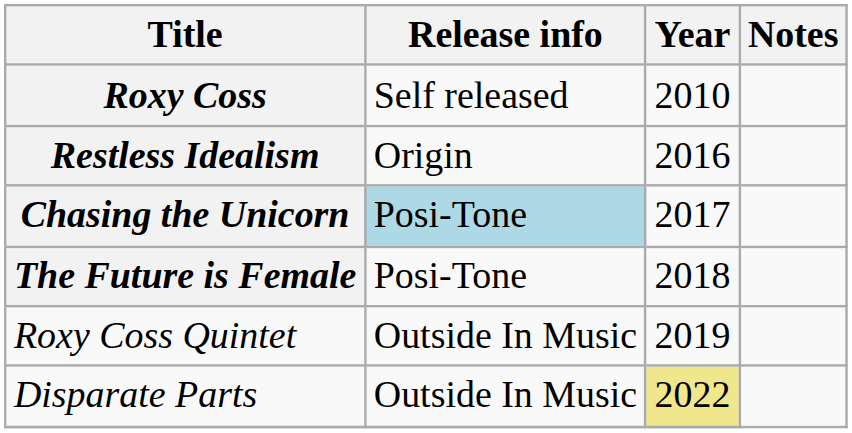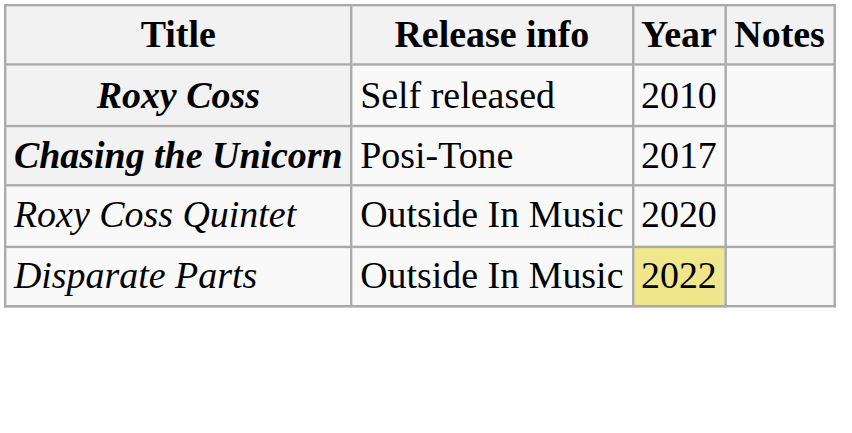- row: Restless Idealism | Origin | 2016
Chasing the Unicorn | Release info: lightblue background -> no background
- row: The Future is Female | Posi-Tone | 2018
Roxy Coss Quintet | Year: 2019 -> 2020
